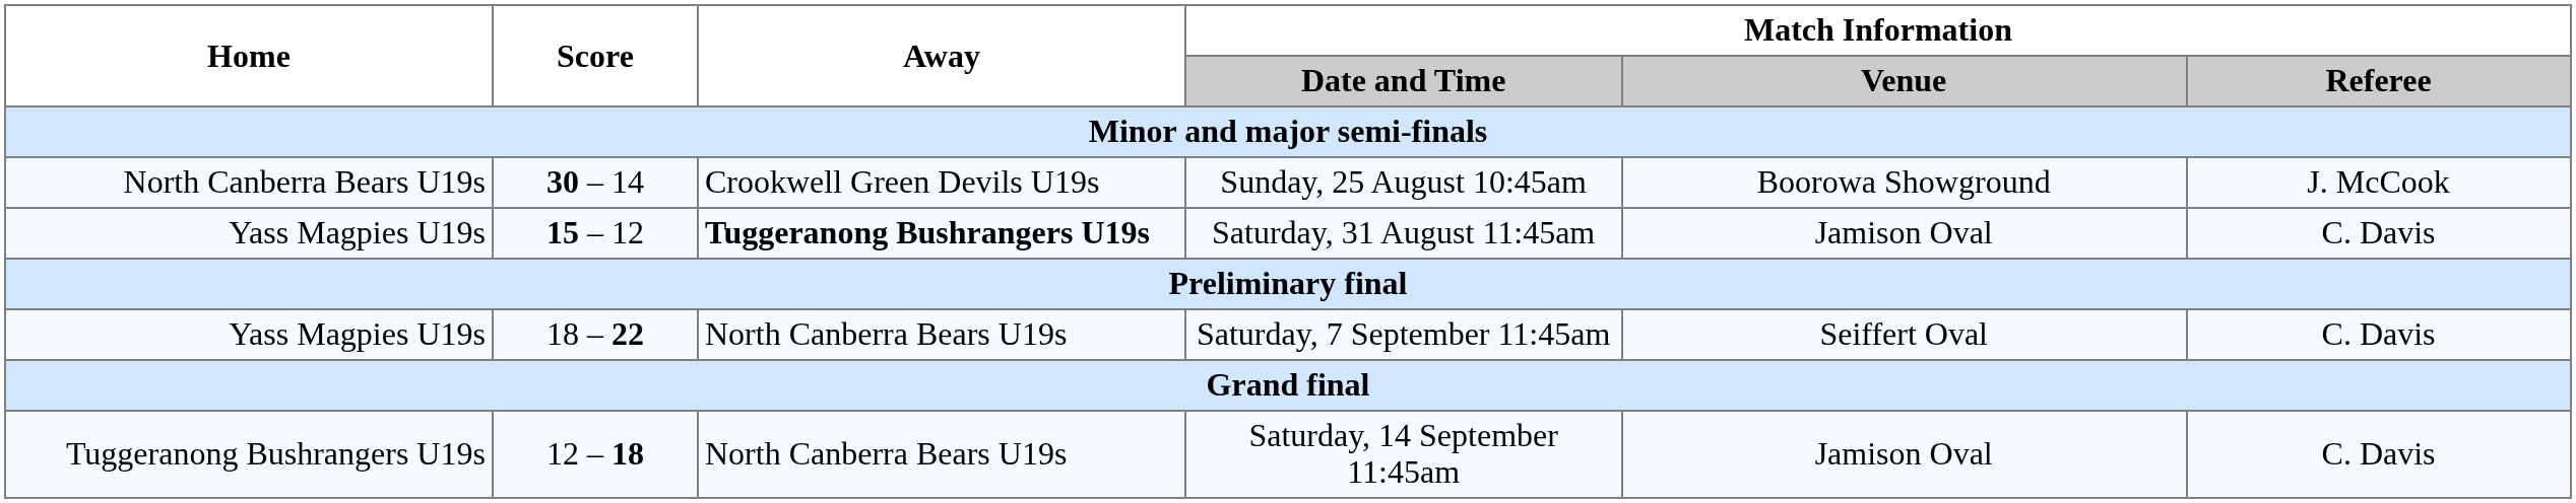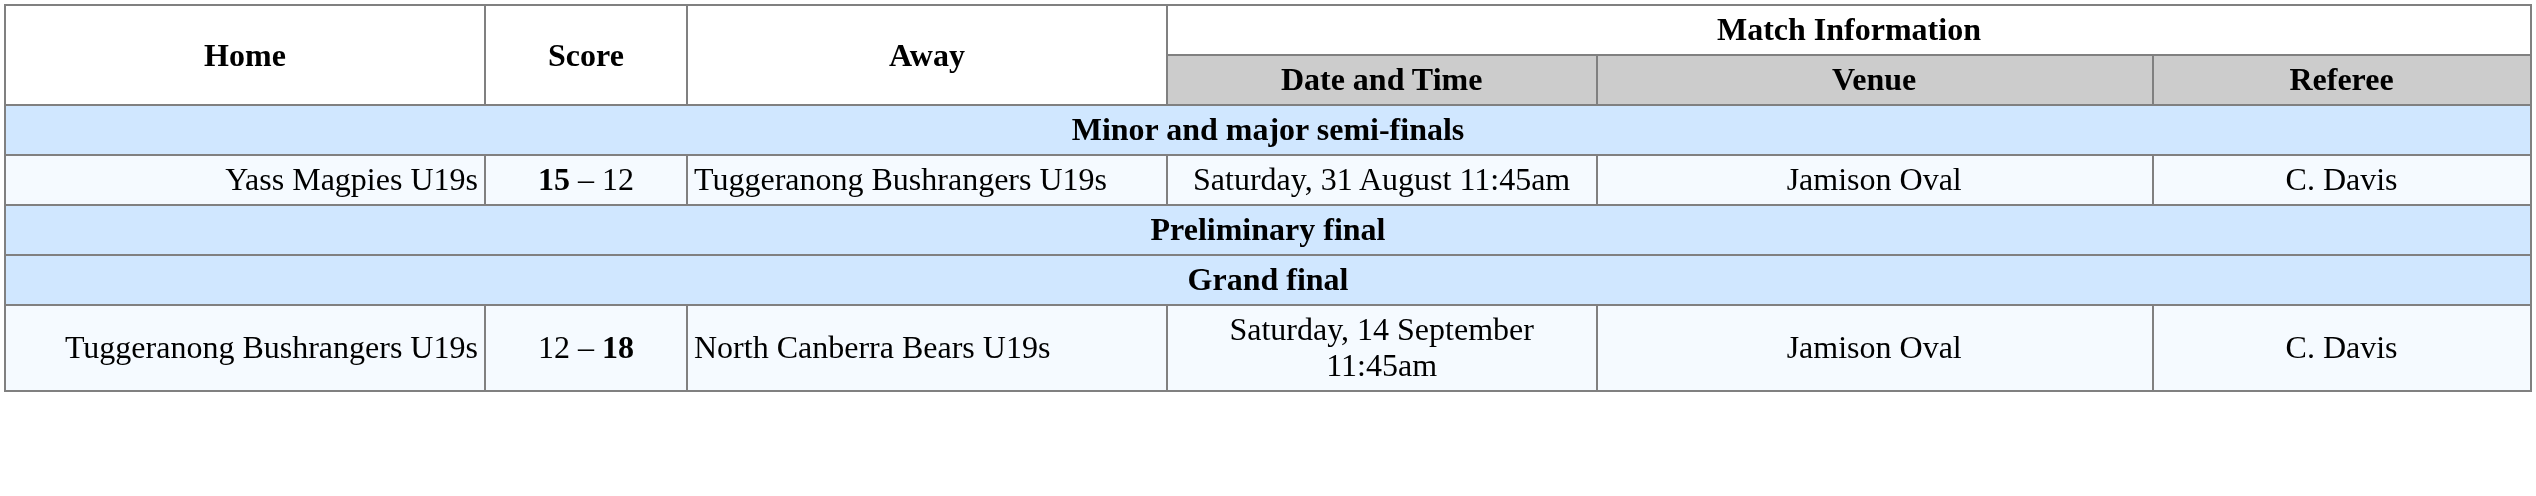- row: North Canberra Bears U19s | 30 – 14 | Crookwell Green Devils U19s | Sunday, 25 August 10:45am | Boorowa Showground | J. McCook
Saturday, 31 August 11:45am | Away: bold -> normal
- row: Yass Magpies U19s | 18 – 22 | North Canberra Bears U19s | Saturday, 7 September 11:45am | Seiffert Oval | C. Davis
